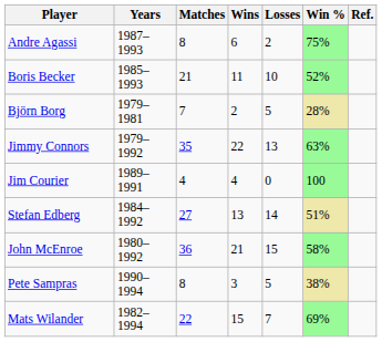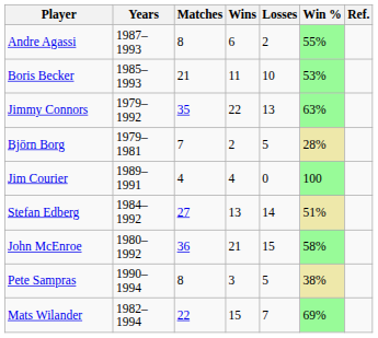Andre Agassi | Win %: 75% -> 55%
Boris Becker | Win %: 52% -> 53%
rows swapped: Björn Borg <-> Jimmy Connors
